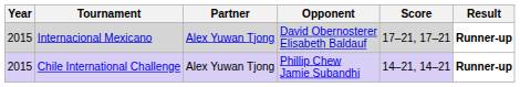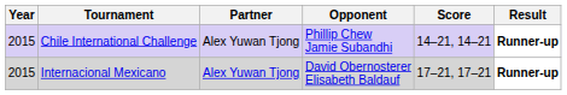rows swapped: Internacional Mexicano <-> Chile International Challenge
